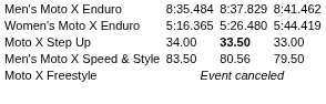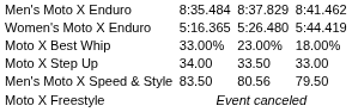+ row: Moto X Best Whip | 33.00% | 23.00% | 18.00%
Moto X Step Up | column 5: bold -> normal
